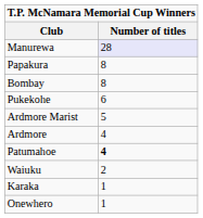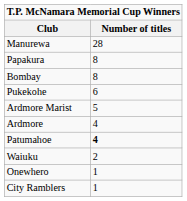Manurewa | Number of titles: lavender background -> no background
- row: Karaka | 1
+ row: City Ramblers | 1
